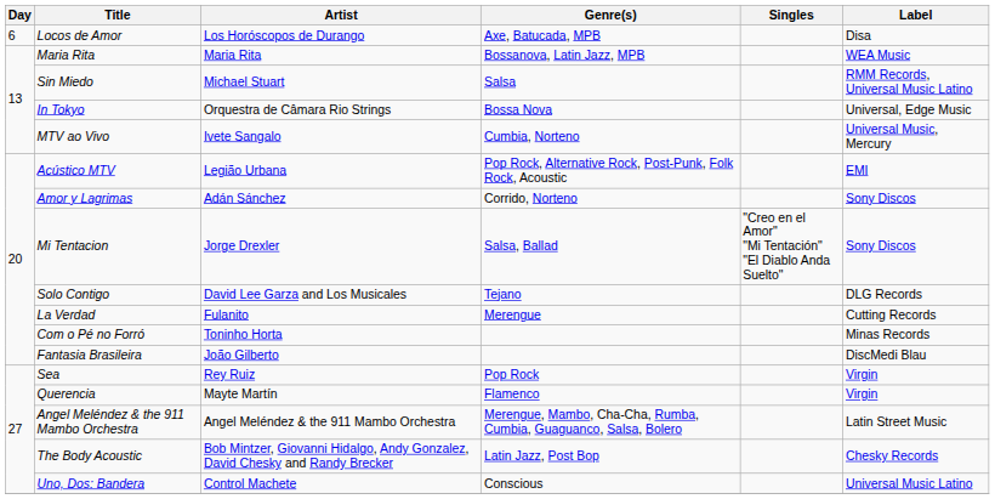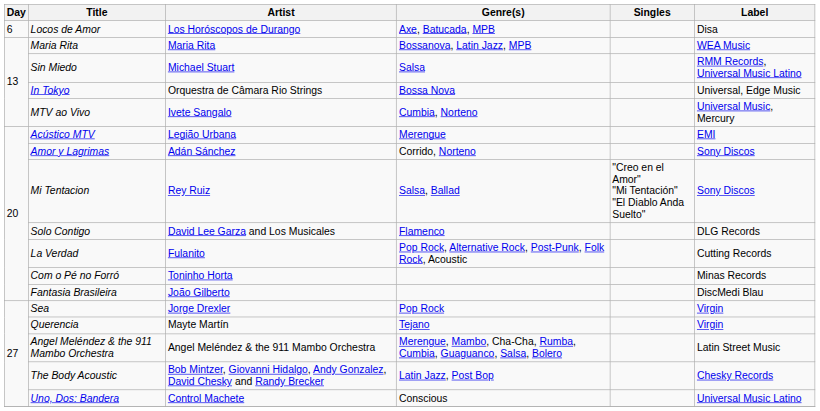Acústico MTV | Genre(s): Pop Rock, Alternative Rock, Post-Punk, Folk Rock, Acoustic -> Merengue
Mi Tentacion | Artist: Jorge Drexler -> Rey Ruiz
Solo Contigo | Genre(s): Tejano -> Flamenco
La Verdad | Genre(s): Merengue -> Pop Rock, Alternative Rock, Post-Punk, Folk Rock, Acoustic
Sea | Artist: Rey Ruiz -> Jorge Drexler
Querencia | Genre(s): Flamenco -> Tejano
